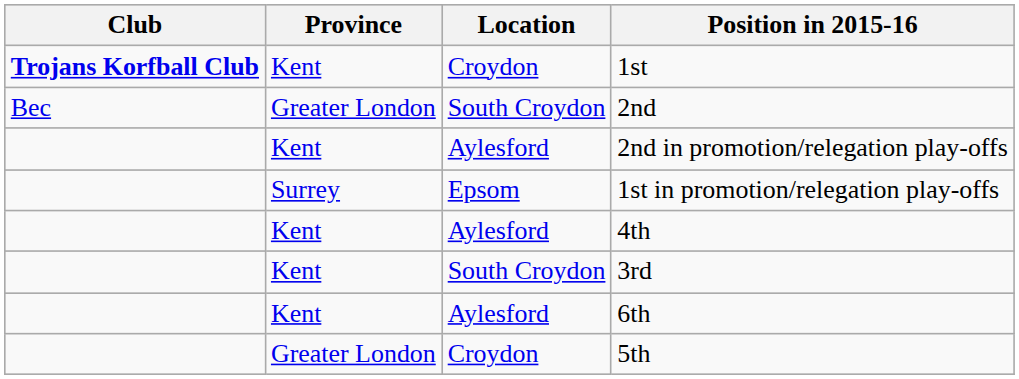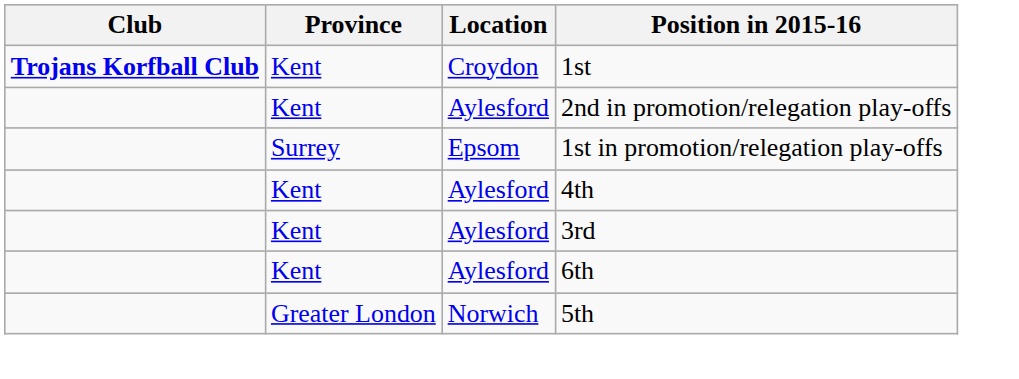- row: Bec | Greater London | South Croydon | 2nd
3rd | Location: South Croydon -> Aylesford
5th | Location: Croydon -> Norwich
